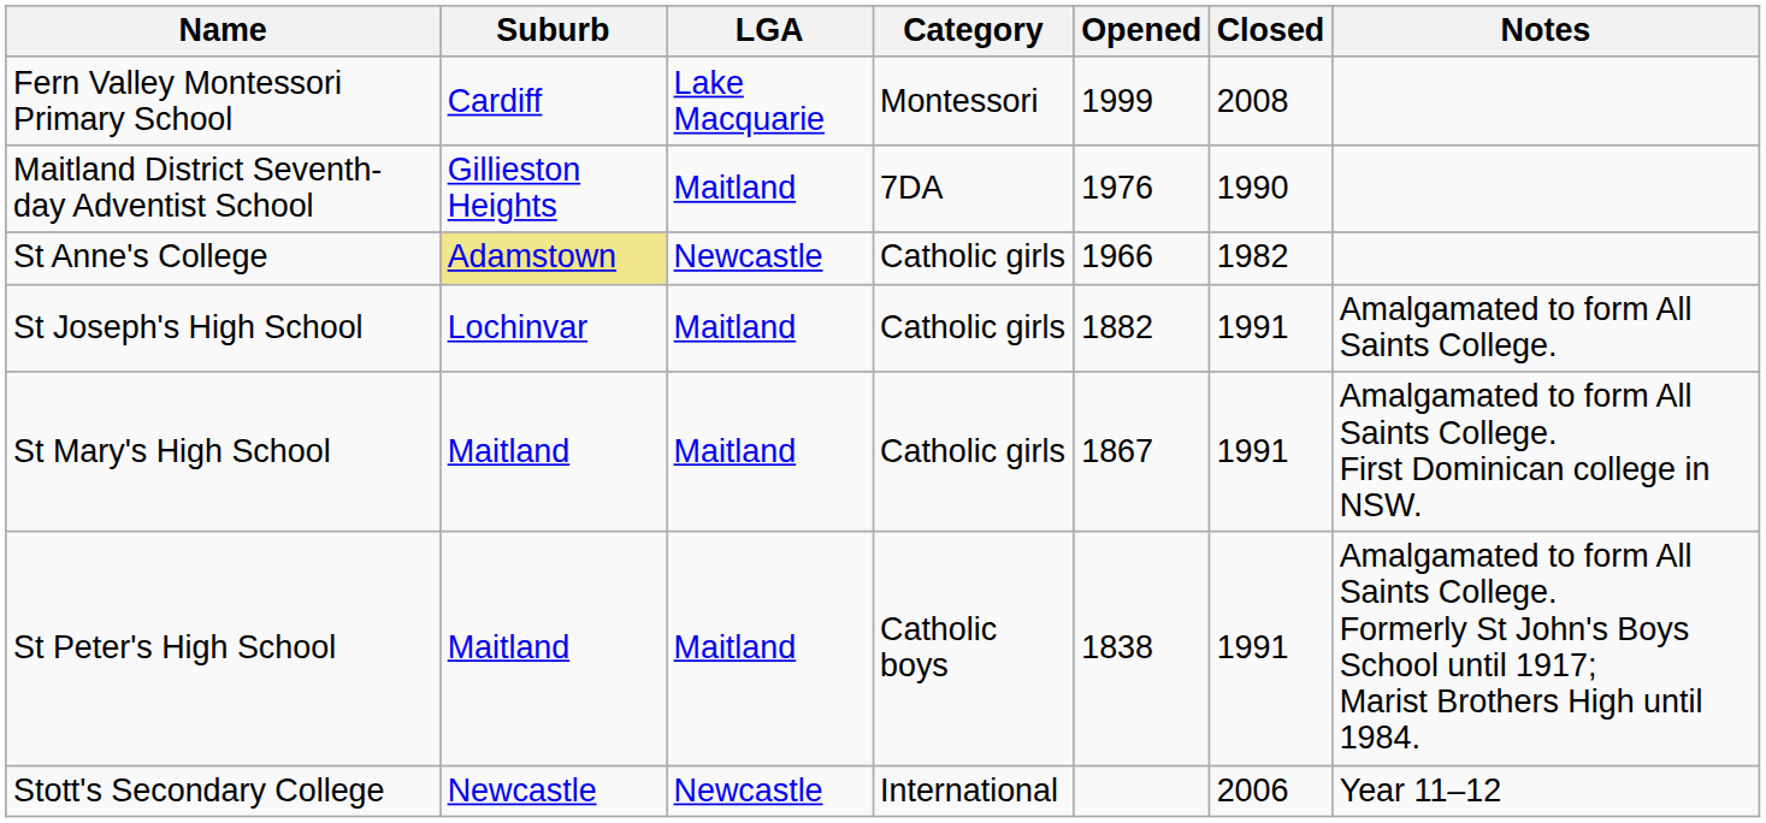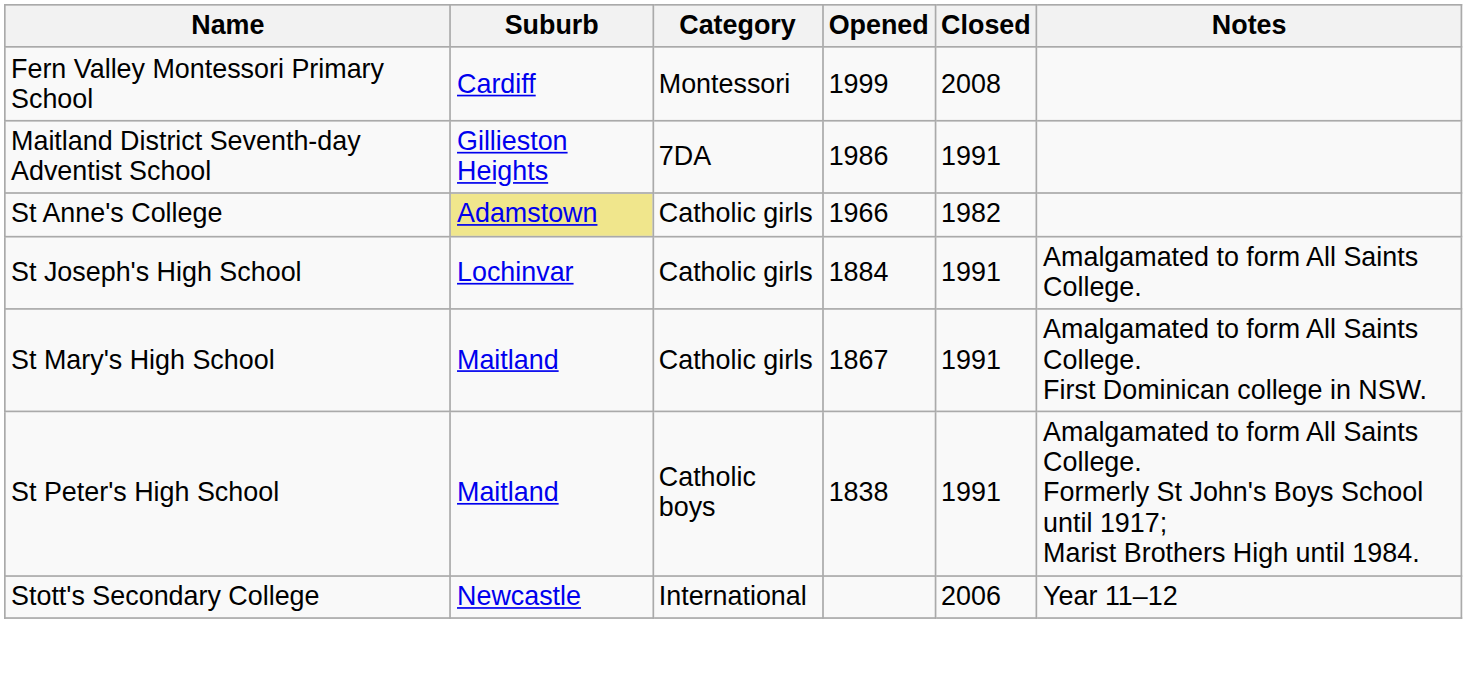- column: LGA | Lake Macquarie | Maitland | Newcastle | Maitland | Maitland | Maitland | Newcastle
Maitland District Seventh-day Adventist School | Opened: 1976 -> 1986
Maitland District Seventh-day Adventist School | Closed: 1990 -> 1991
St Joseph's High School | Opened: 1882 -> 1884
